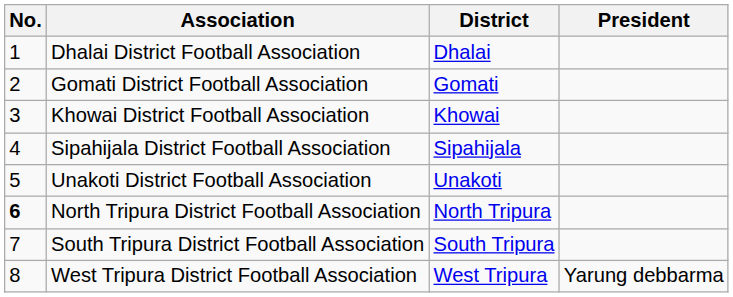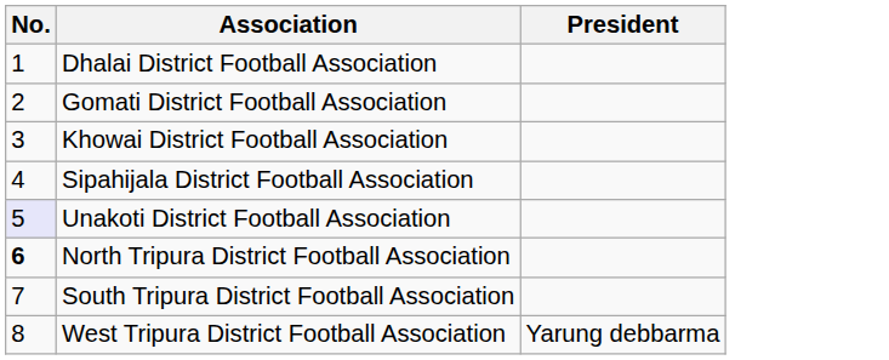- column: District | Dhalai | Gomati | Khowai | Sipahijala | Unakoti | North Tripura | South Tripura | West Tripura
Unakoti District Football Association | No.: no background -> lavender background
